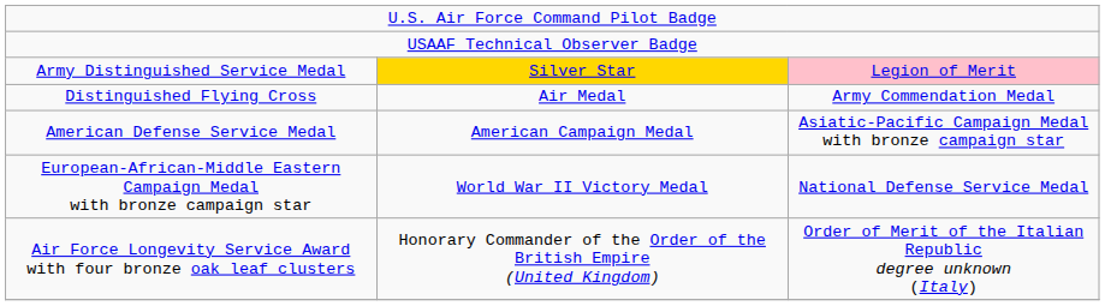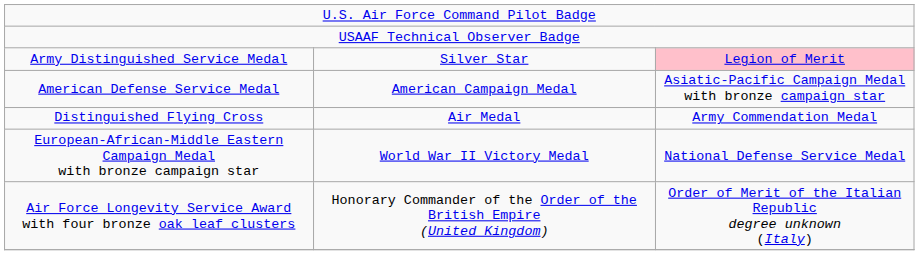Army Distinguished Service Medal | column 2: gold background -> no background
rows swapped: Distinguished Flying Cross <-> American Defense Service Medal
